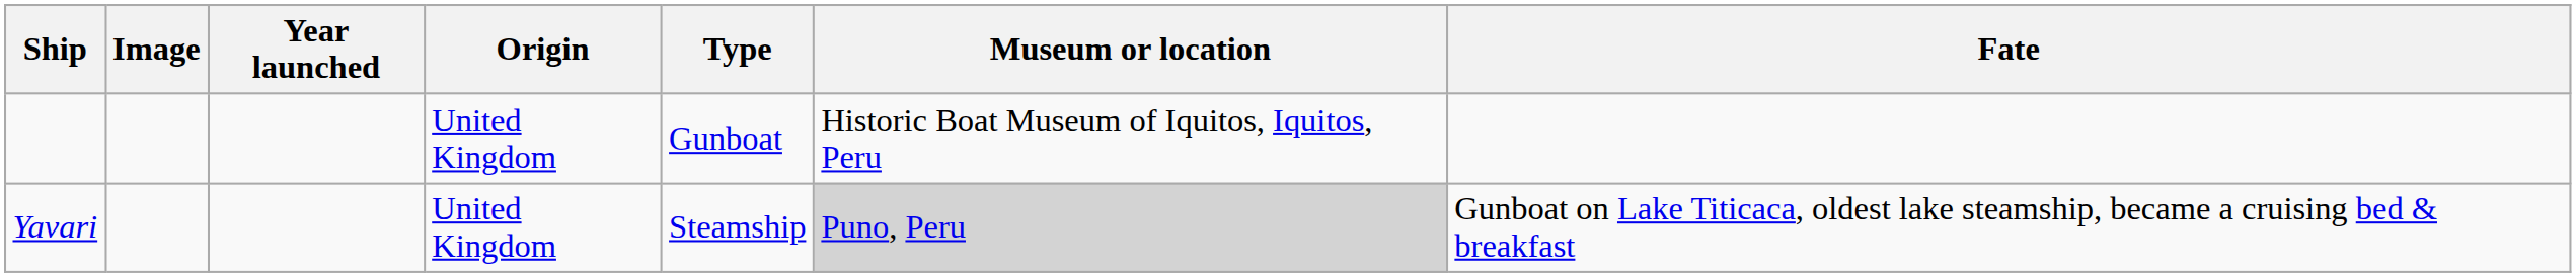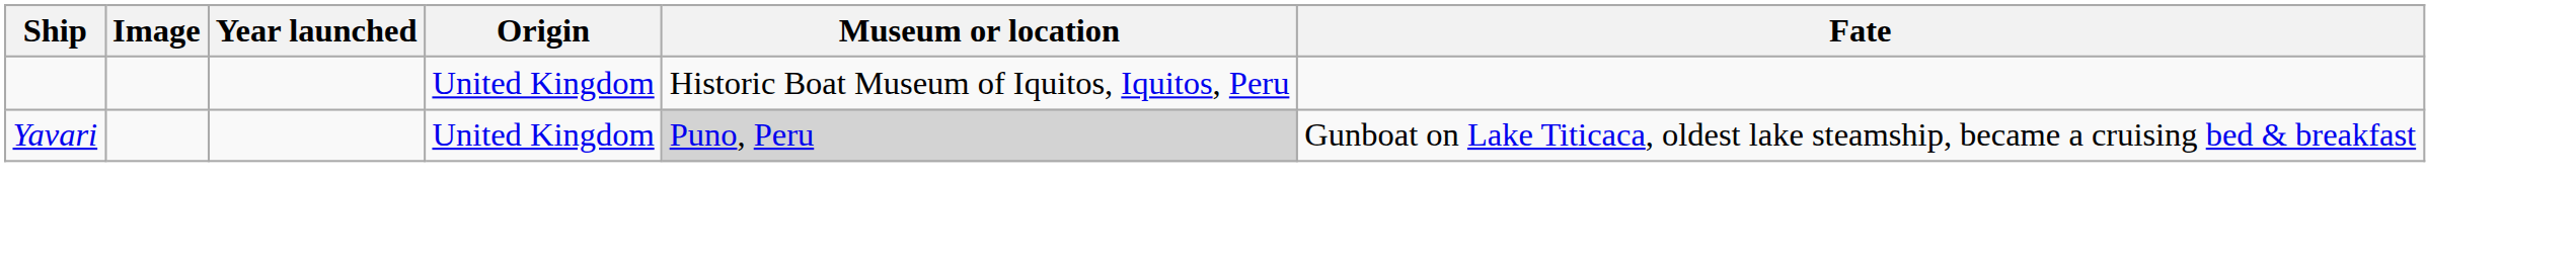- column: Type | Gunboat | Steamship
